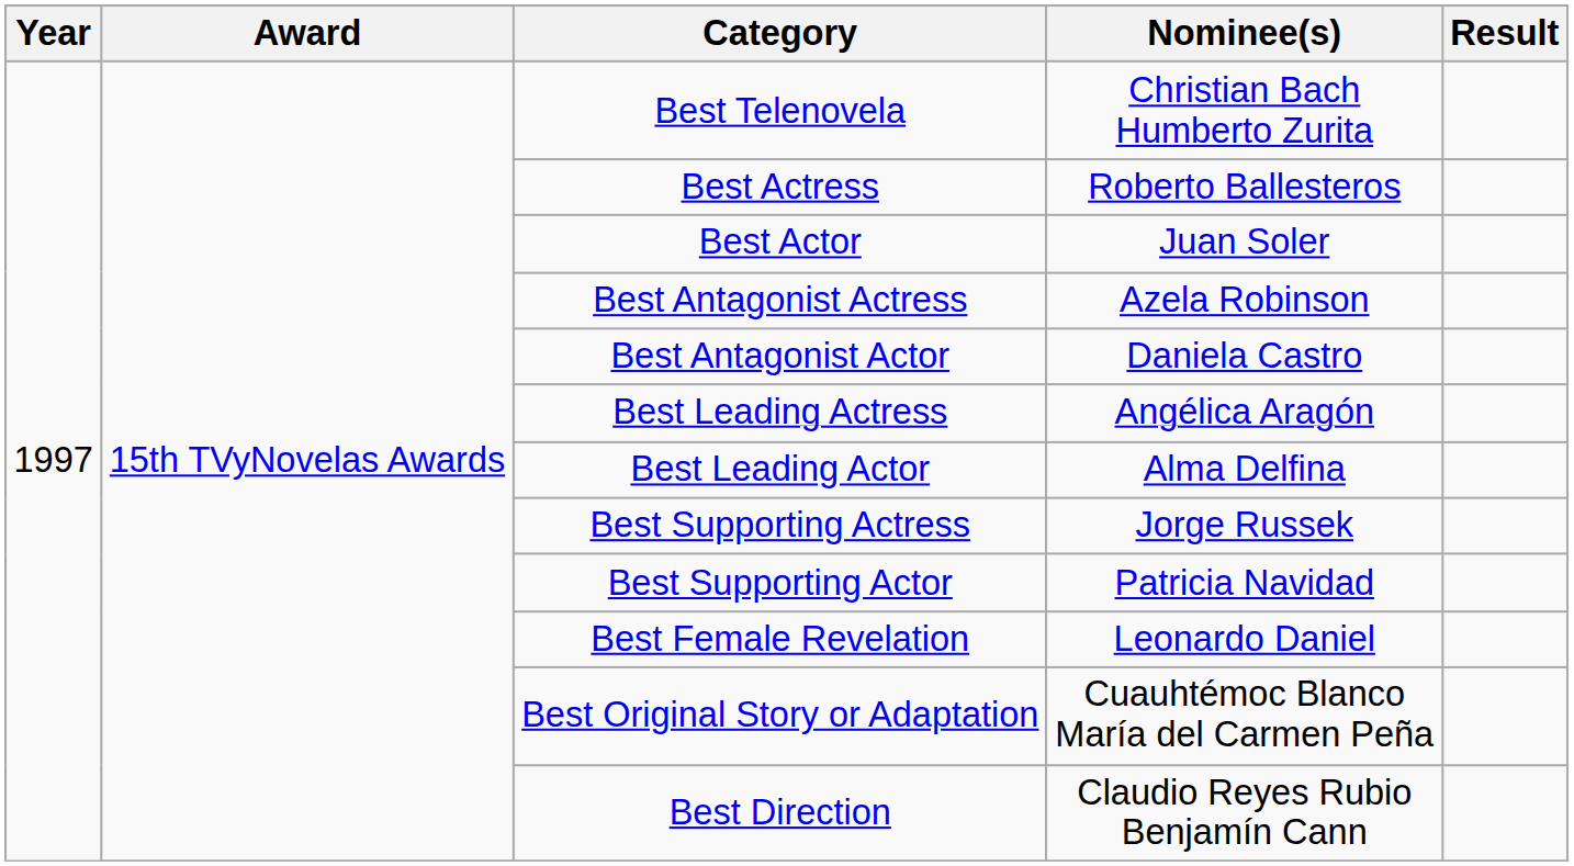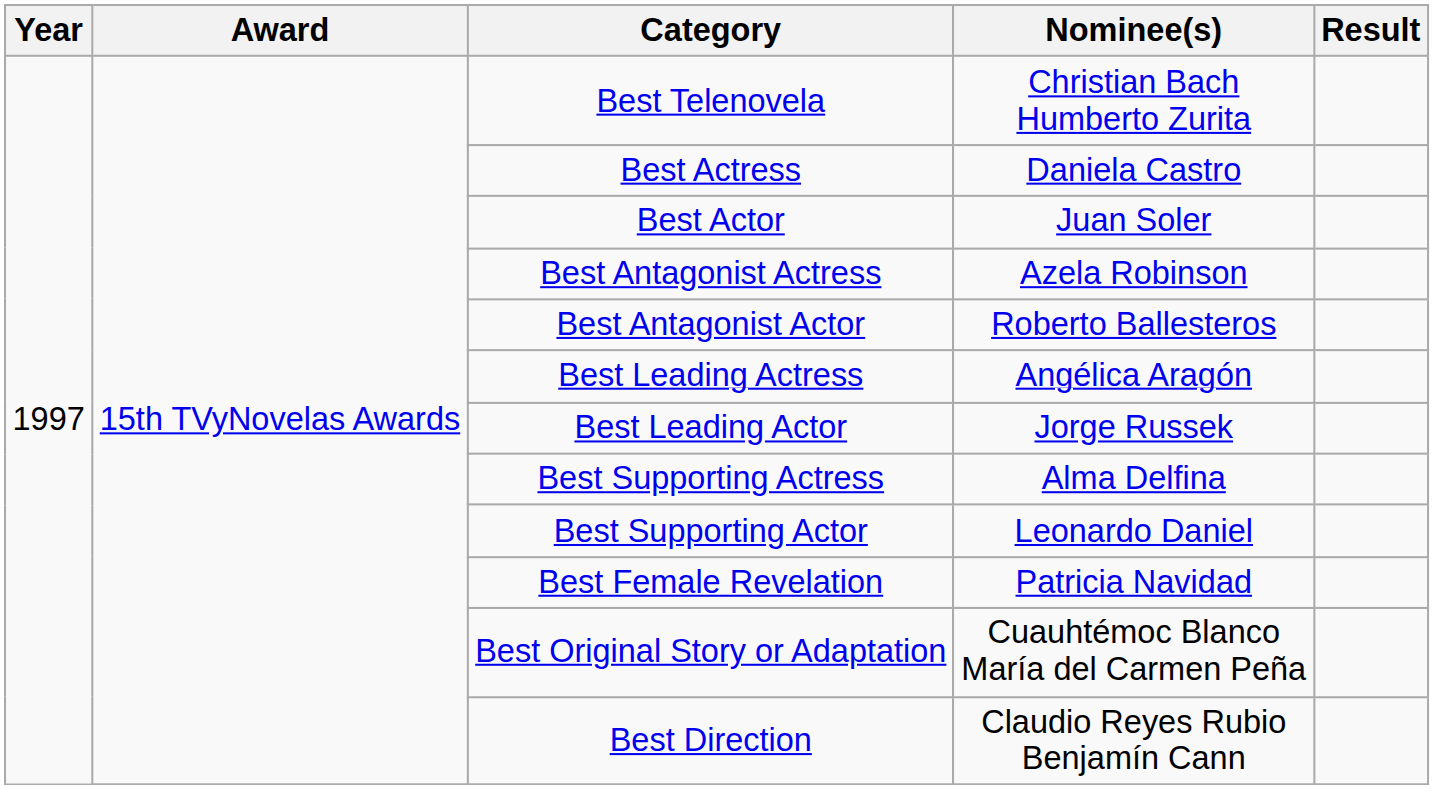Best Actress | Nominee(s): Roberto Ballesteros -> Daniela Castro
Best Antagonist Actor | Nominee(s): Daniela Castro -> Roberto Ballesteros
Best Leading Actor | Nominee(s): Alma Delfina -> Jorge Russek
Best Supporting Actress | Nominee(s): Jorge Russek -> Alma Delfina
Best Supporting Actor | Nominee(s): Patricia Navidad -> Leonardo Daniel
Best Female Revelation | Nominee(s): Leonardo Daniel -> Patricia Navidad
